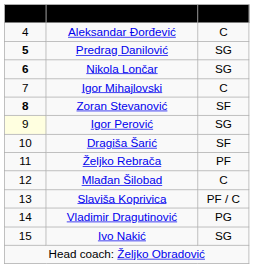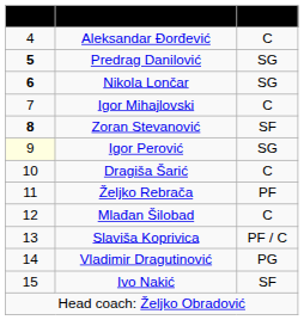Dragiša Šarić | Position: SF -> C
Ivo Nakić | Position: SG -> SF
